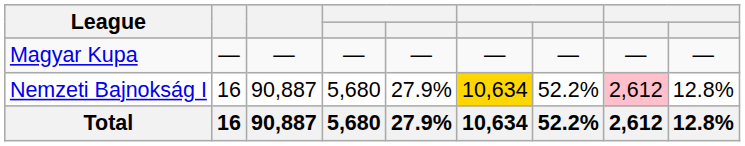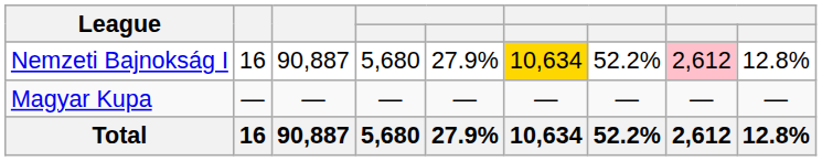rows swapped: Nemzeti Bajnokság I <-> Magyar Kupa
